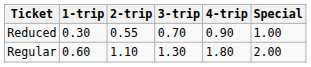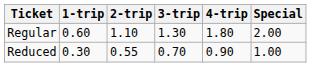rows swapped: Regular <-> Reduced
